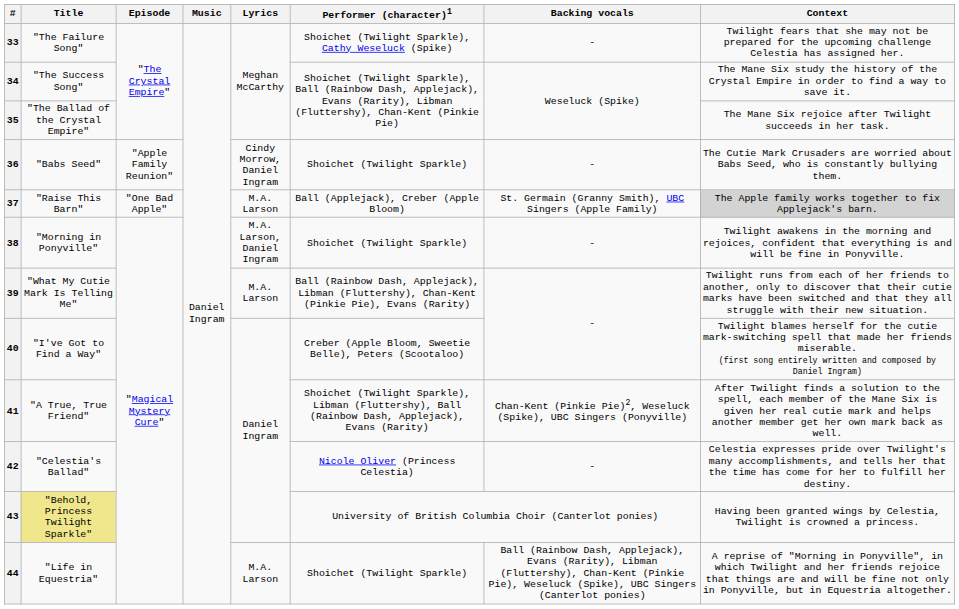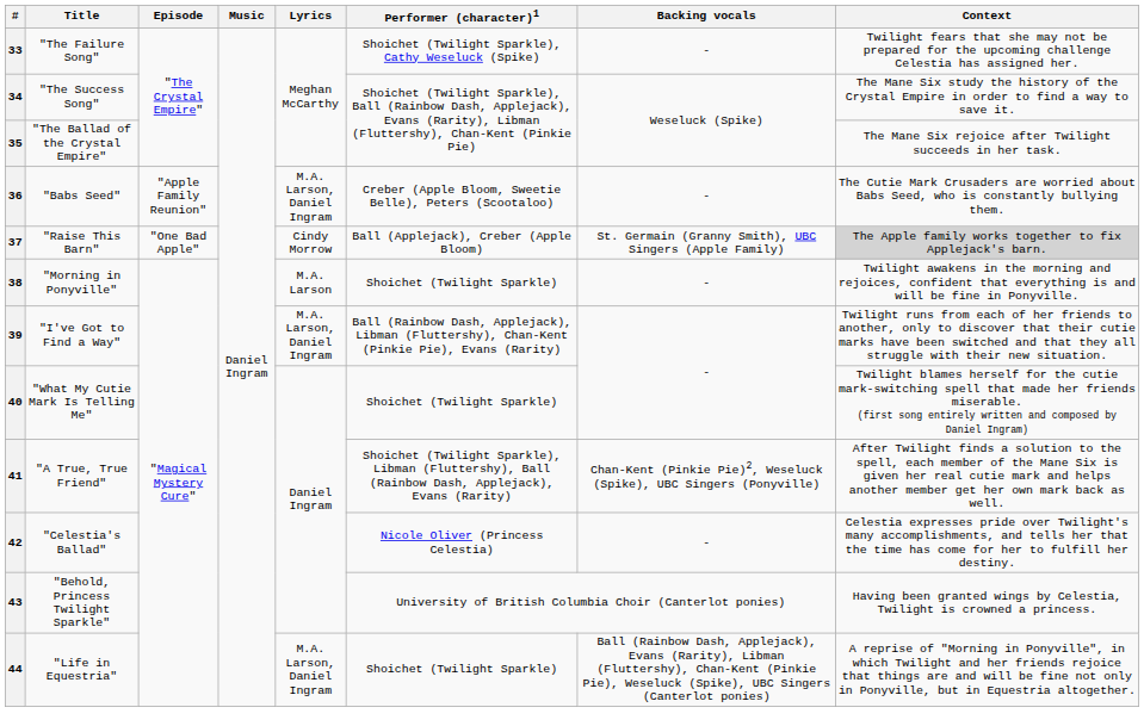36 | Lyrics: Cindy Morrow, Daniel Ingram -> M.A. Larson, Daniel Ingram
36 | Performer (character)1: Shoichet (Twilight Sparkle) -> Creber (Apple Bloom, Sweetie Belle), Peters (Scootaloo)
37 | Lyrics: M.A. Larson -> Cindy Morrow
38 | Lyrics: M.A. Larson, Daniel Ingram -> M.A. Larson
39 | Title: "What My Cutie Mark Is Telling Me" -> "I've Got to Find a Way"
39 | Lyrics: M.A. Larson -> M.A. Larson, Daniel Ingram
40 | Title: "I've Got to Find a Way" -> "What My Cutie Mark Is Telling Me"
40 | Performer (character)1: Creber (Apple Bloom, Sweetie Belle), Peters (Scootaloo) -> Shoichet (Twilight Sparkle)
43 | Title: khaki background -> no background
44 | Lyrics: M.A. Larson -> M.A. Larson, Daniel Ingram
